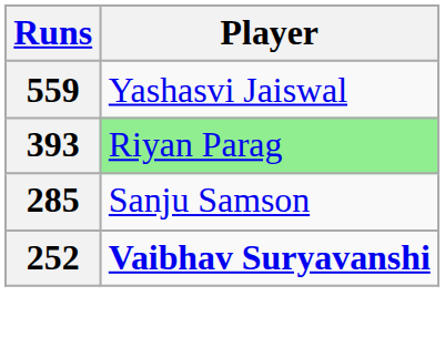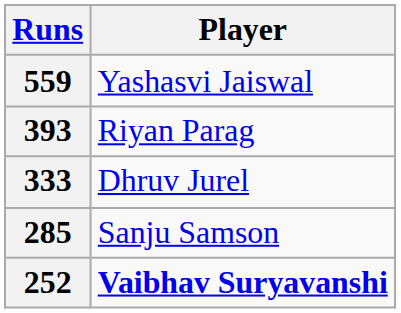393 | Player: lightgreen background -> no background
+ row: 333 | Dhruv Jurel
